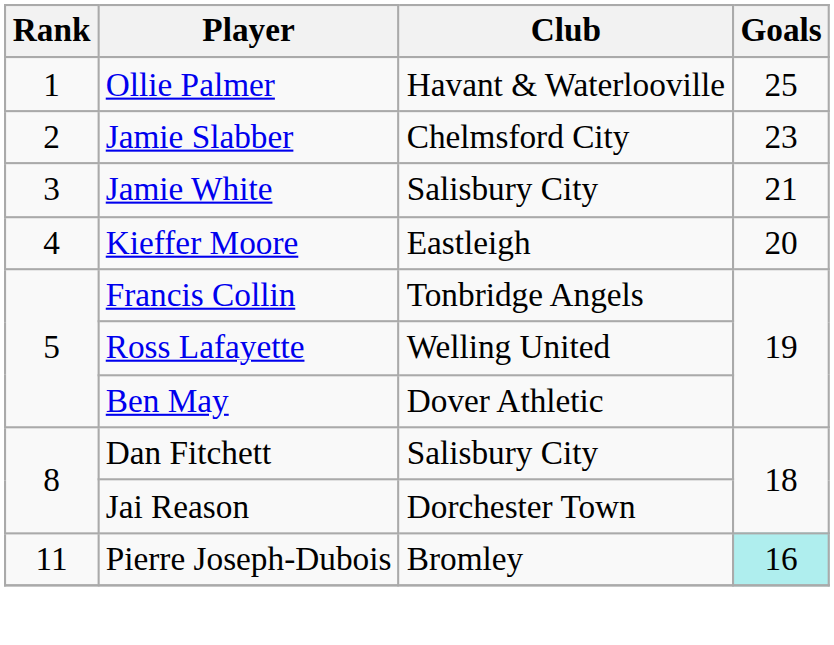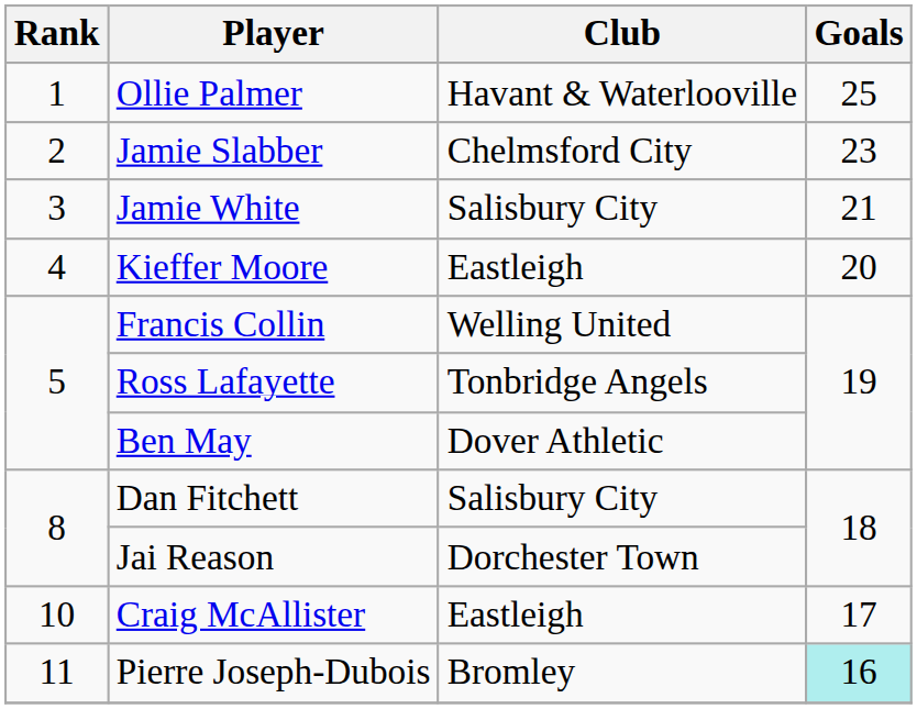Francis Collin | Club: Tonbridge Angels -> Welling United
Ross Lafayette | Club: Welling United -> Tonbridge Angels
+ row: 10 | Craig McAllister | Eastleigh | 17
